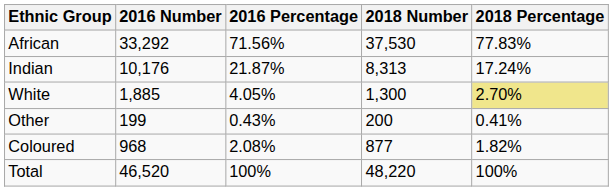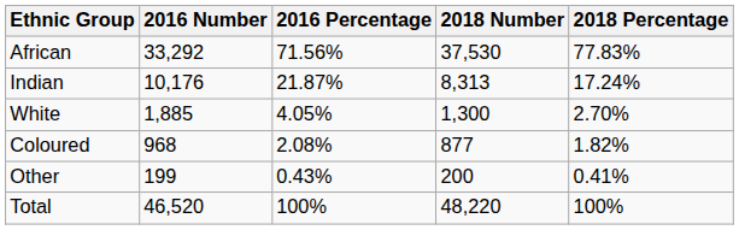White | 2018 Percentage: khaki background -> no background
rows swapped: Coloured <-> Other
